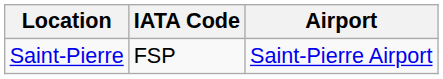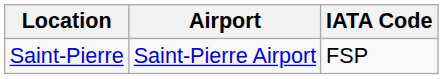columns swapped: Airport <-> IATA Code
